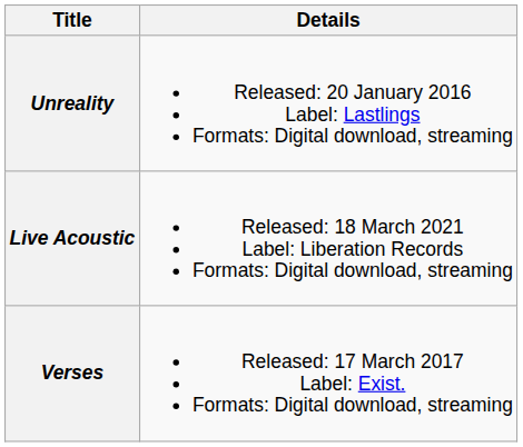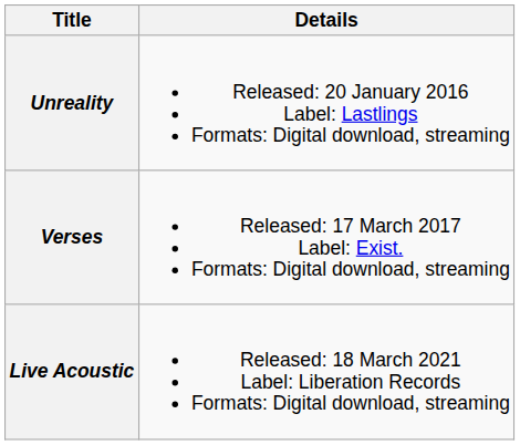rows swapped: Verses <-> Live Acoustic
